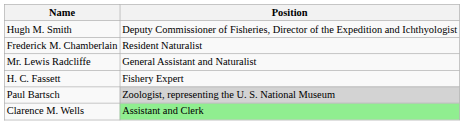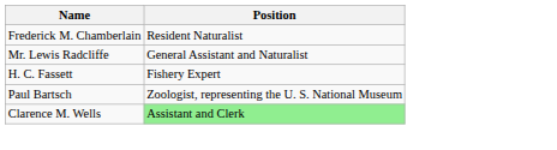- row: Hugh M. Smith | Deputy Commissioner of Fisheries, Director of the Expedition and Ichthyologist
Paul Bartsch | Position: lightgrey background -> no background
